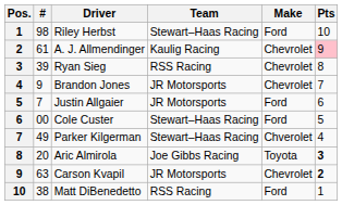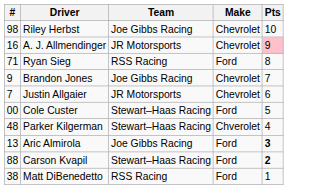- column: Pos. | 1 | 2 | 3 | 4 | 5 | 6 | 7 | 8 | 9 | 10
Riley Herbst | Team: Stewart–Haas Racing -> Joe Gibbs Racing
Riley Herbst | Make: Ford -> Chevrolet
A. J. Allmendinger | #: 61 -> 16
A. J. Allmendinger | Team: Kaulig Racing -> JR Motorsports
Ryan Sieg | #: 39 -> 71
Ryan Sieg | Make: Chevrolet -> Ford
Brandon Jones | Team: JR Motorsports -> Joe Gibbs Racing
Justin Allgaier | Make: Ford -> Chevrolet
Parker Kilgerman | #: 49 -> 48
Aric Almirola | #: 20 -> 13
Aric Almirola | Make: Toyota -> Ford
Carson Kvapil | #: 63 -> 88
Carson Kvapil | Team: JR Motorsports -> Stewart–Haas Racing
Carson Kvapil | Make: Chevrolet -> Ford
